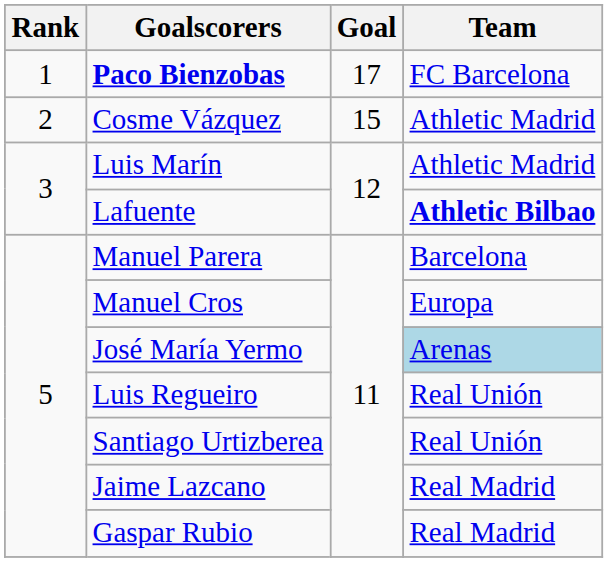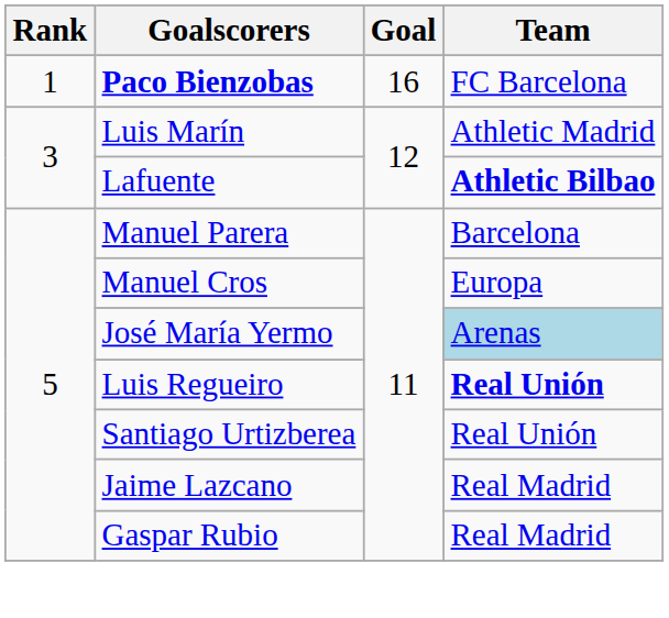Paco Bienzobas | Goal: 17 -> 16
- row: 2 | Cosme Vázquez | 15 | Athletic Madrid
Luis Regueiro | Team: normal -> bold
